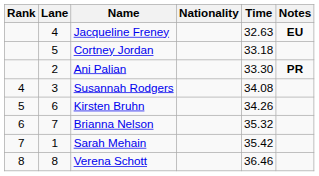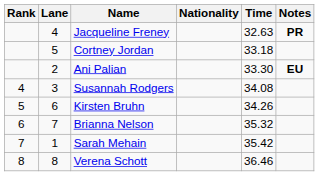Jacqueline Freney | Notes: EU -> PR
Ani Palian | Notes: PR -> EU
